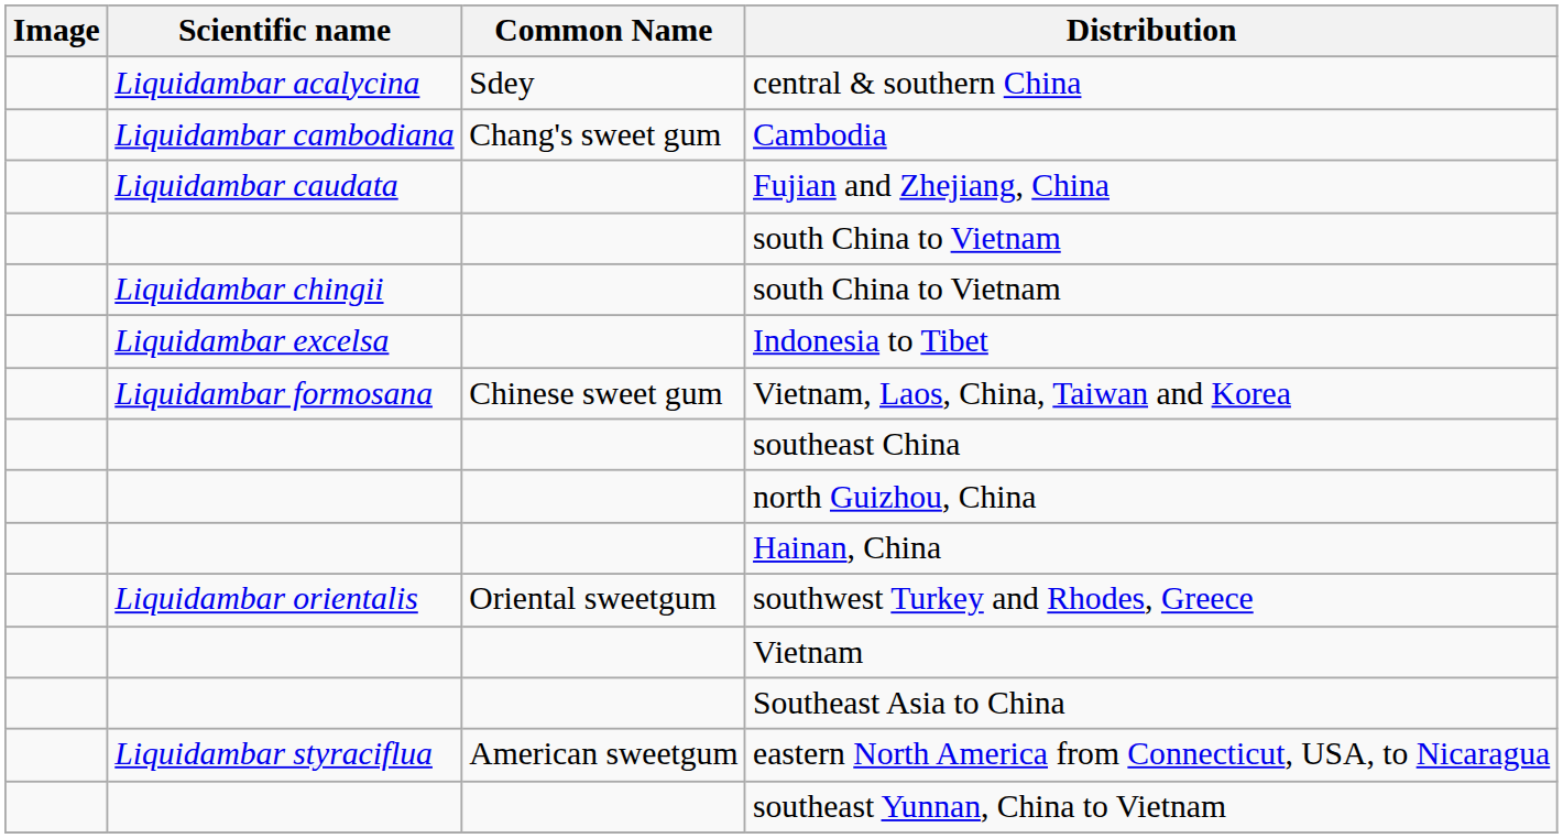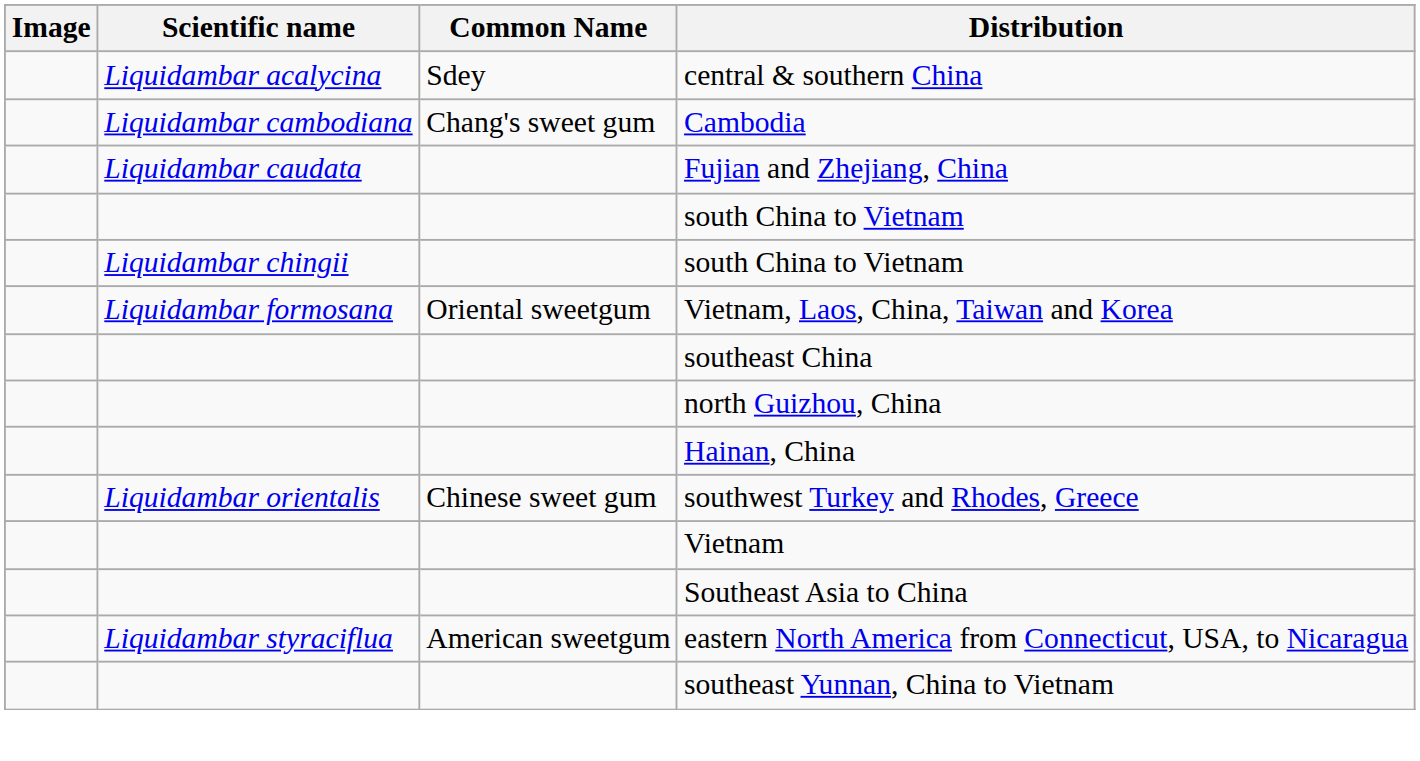- row: Liquidambar excelsa | Indonesia to Tibet
Vietnam, Laos, China, Taiwan and Korea | Common Name: Chinese sweet gum -> Oriental sweetgum
southwest Turkey and Rhodes, Greece | Common Name: Oriental sweetgum -> Chinese sweet gum
